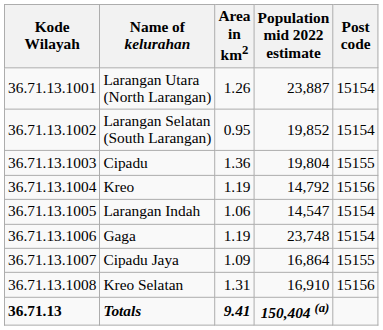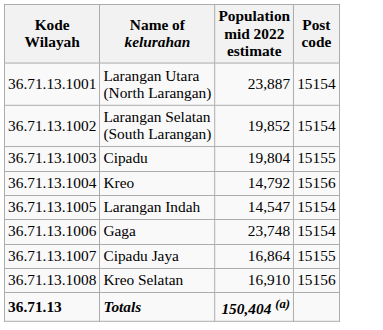- column: Area in km2 | 1.26 | 0.95 | 1.36 | 1.19 | 1.06 | 1.19 | 1.09 | 1.31 | 9.41
